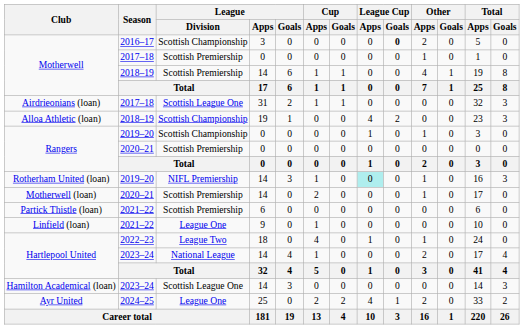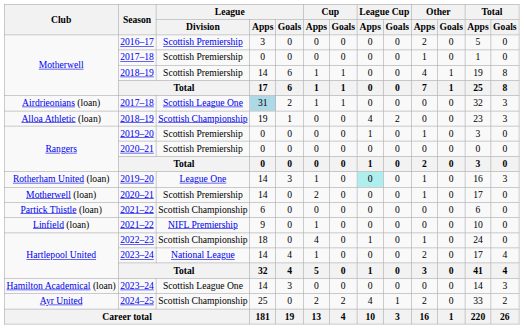Motherwell / 2016–17 | League / Division: Scottish Championship -> Scottish Premiership
Motherwell / 2016–17 | League Cup / Goals: bold -> normal
Airdrieonians (loan) | League / Apps: no background -> lightblue background
Rangers / 2019–20 | League / Division: Scottish Championship -> Scottish Premiership
Rotherham United (loan) | League / Division: NIFL Premiership -> League One
Partick Thistle (loan) | League / Division: Scottish Premiership -> Scottish Championship
Linfield (loan) | League / Division: League One -> NIFL Premiership
Hartlepool United / 2022–23 | League / Division: League Two -> Scottish Championship
Ayr United | League / Division: League One -> Scottish Championship
